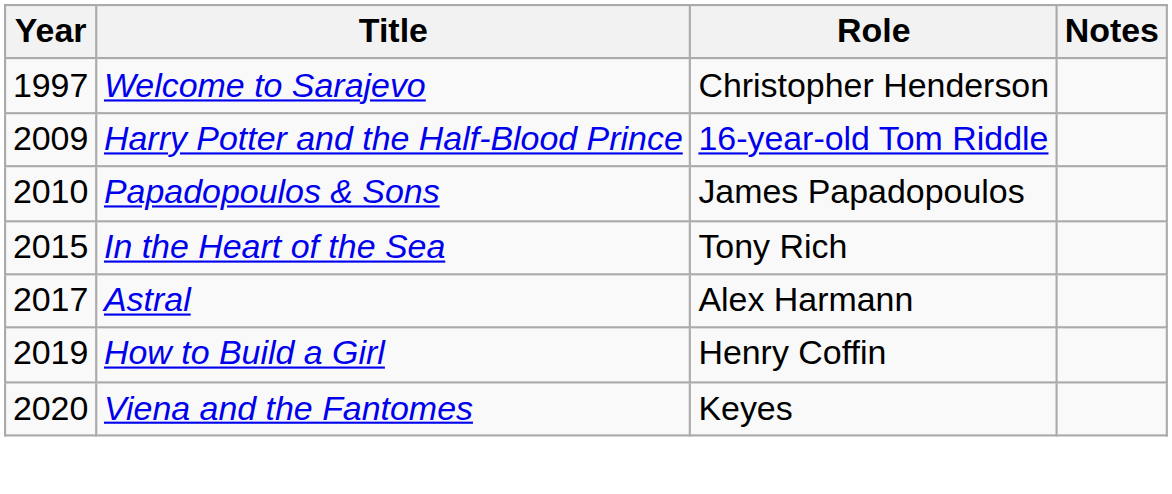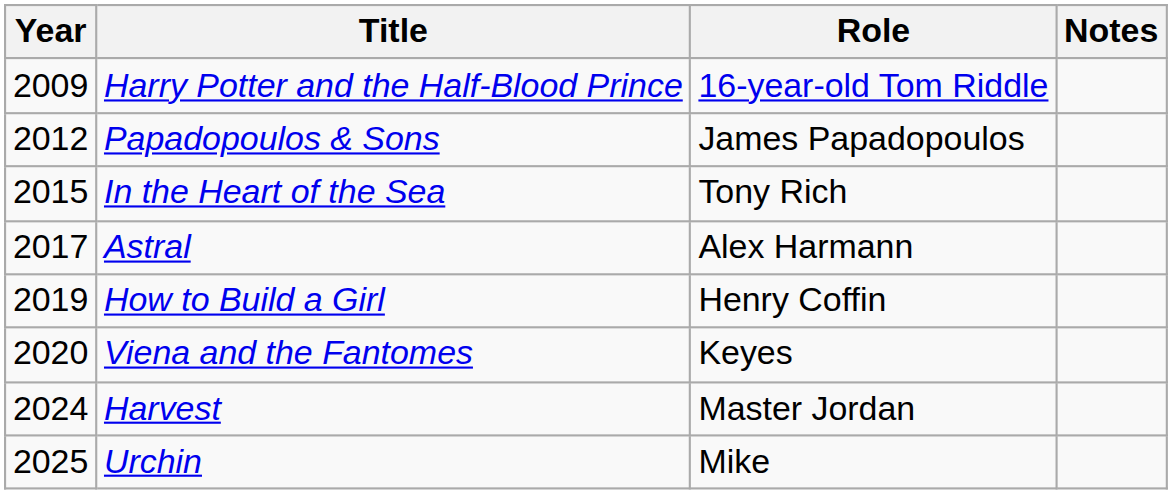- row: 1997 | Welcome to Sarajevo | Christopher Henderson
Papadopoulos & Sons | Year: 2010 -> 2012
+ row: 2024 | Harvest | Master Jordan
+ row: 2025 | Urchin | Mike
